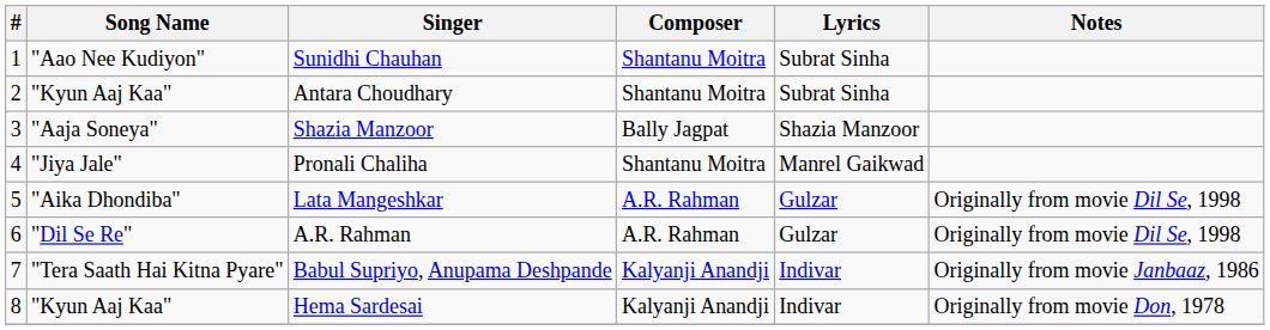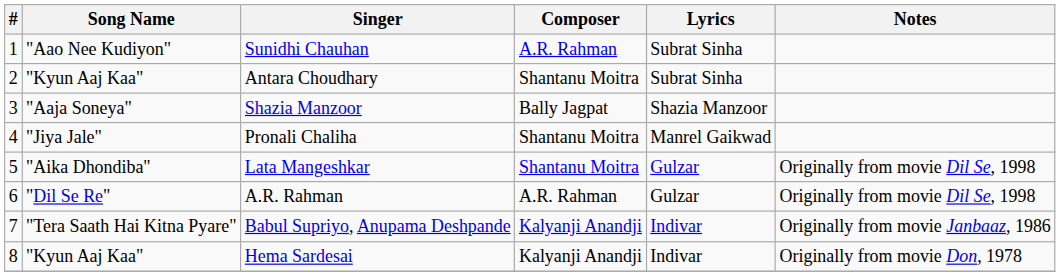Sunidhi Chauhan | Composer: Shantanu Moitra -> A.R. Rahman
Lata Mangeshkar | Composer: A.R. Rahman -> Shantanu Moitra
